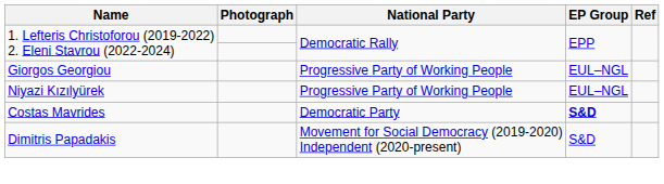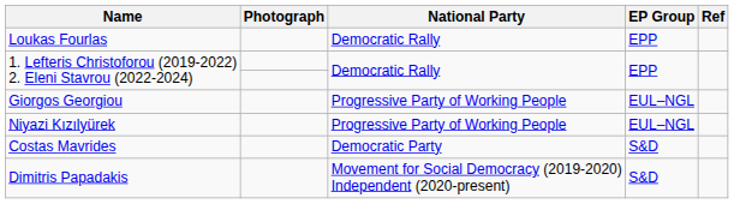+ row: Loukas Fourlas | Democratic Rally | EPP
Costas Mavrides | EP Group: bold -> normal
